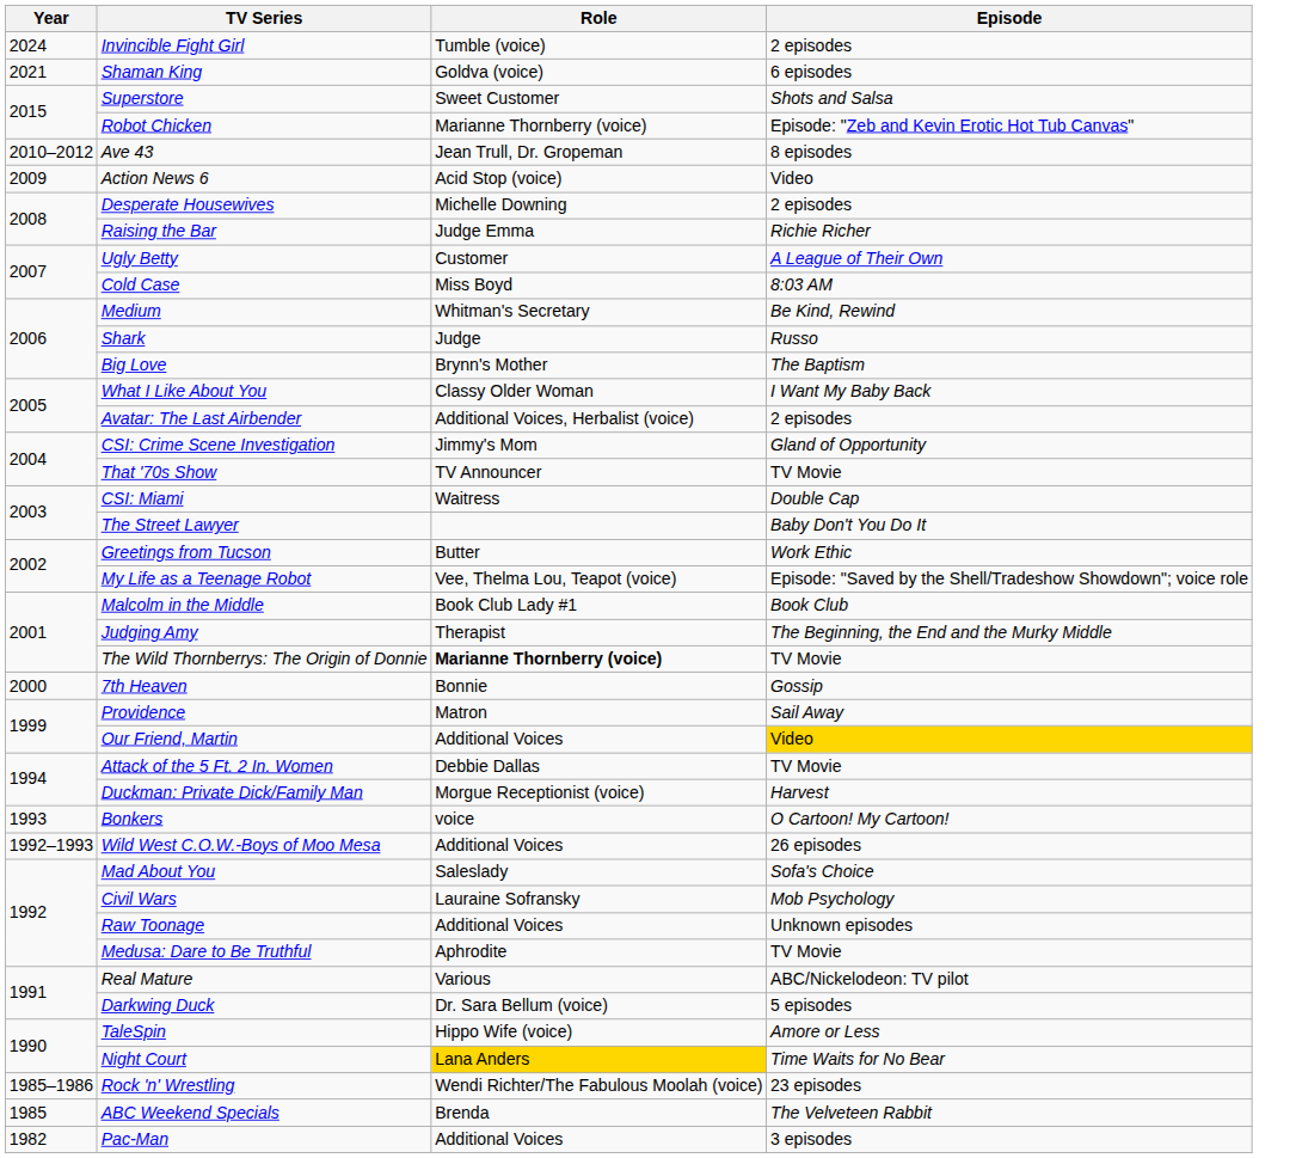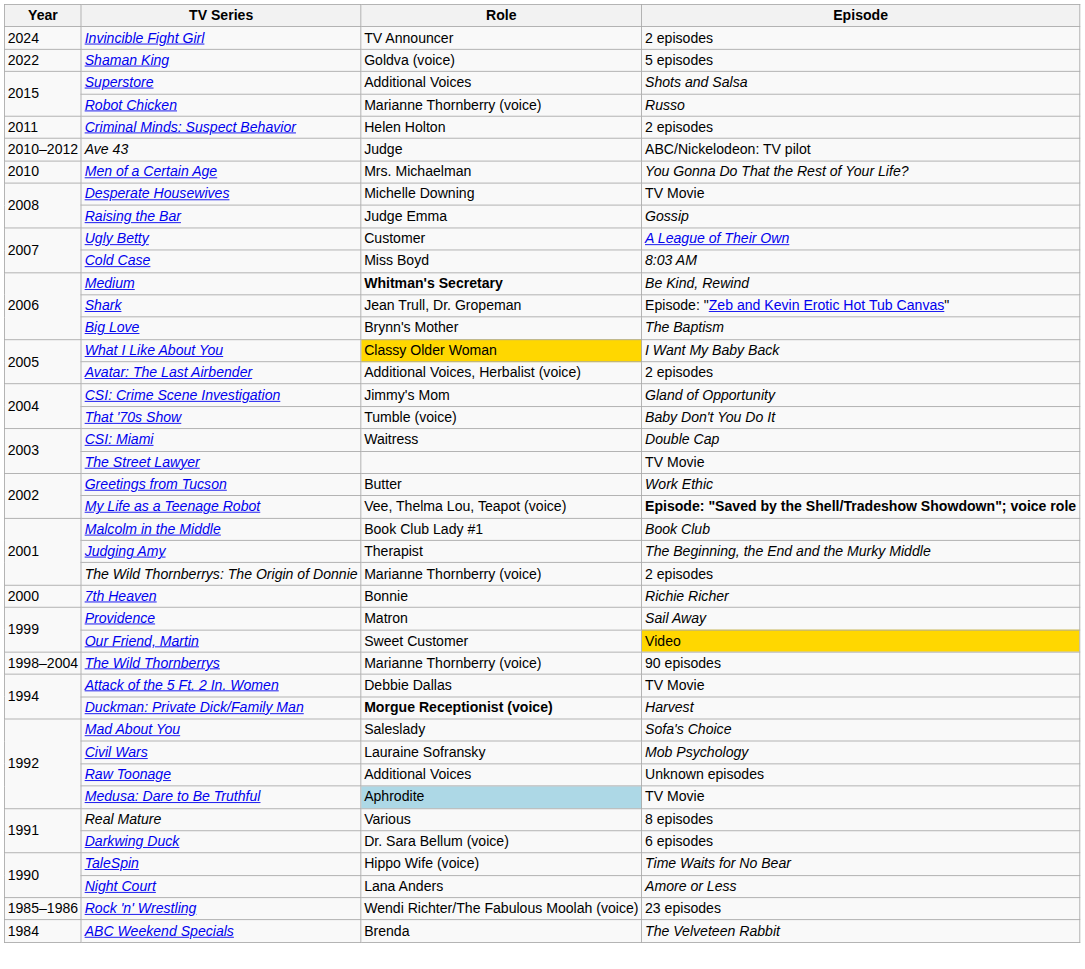Invincible Fight Girl | Role: Tumble (voice) -> TV Announcer
Shaman King | Year: 2021 -> 2022
Shaman King | Episode: 6 episodes -> 5 episodes
Superstore | Role: Sweet Customer -> Additional Voices
Robot Chicken | Episode: Episode: "Zeb and Kevin Erotic Hot Tub Canvas" -> Russo
+ row: 2011 | Criminal Minds: Suspect Behavior | Helen Holton | 2 episodes
Ave 43 | Role: Jean Trull, Dr. Gropeman -> Judge
Ave 43 | Episode: 8 episodes -> ABC/Nickelodeon: TV pilot
+ row: 2010 | Men of a Certain Age | Mrs. Michaelman | You Gonna Do That the Rest of Your Life?
- row: 2009 | Action News 6 | Acid Stop (voice) | Video
Desperate Housewives | Episode: 2 episodes -> TV Movie
Raising the Bar | Episode: Richie Richer -> Gossip
Medium | Role: normal -> bold
Shark | Role: Judge -> Jean Trull, Dr. Gropeman
Shark | Episode: Russo -> Episode: "Zeb and Kevin Erotic Hot Tub Canvas"
What I Like About You | Role: no background -> gold background
That '70s Show | Role: TV Announcer -> Tumble (voice)
That '70s Show | Episode: TV Movie -> Baby Don't You Do It
The Street Lawyer | Episode: Baby Don't You Do It -> TV Movie
My Life as a Teenage Robot | Episode: normal -> bold
The Wild Thornberrys: The Origin of Donnie | Role: bold -> normal
The Wild Thornberrys: The Origin of Donnie | Episode: TV Movie -> 2 episodes
7th Heaven | Episode: Gossip -> Richie Richer
Our Friend, Martin | Role: Additional Voices -> Sweet Customer
+ row: 1998–2004 | The Wild Thornberrys | Marianne Thornberry (voice) | 90 episodes
Duckman: Private Dick/Family Man | Role: normal -> bold
- row: 1993 | Bonkers | voice | O Cartoon! My Cartoon!
- row: 1992–1993 | Wild West C.O.W.-Boys of Moo Mesa | Additional Voices | 26 episodes
Medusa: Dare to Be Truthful | Role: no background -> lightblue background
Real Mature | Episode: ABC/Nickelodeon: TV pilot -> 8 episodes
Darkwing Duck | Episode: 5 episodes -> 6 episodes
TaleSpin | Episode: Amore or Less -> Time Waits for No Bear
Night Court | Role: gold background -> no background
Night Court | Episode: Time Waits for No Bear -> Amore or Less
ABC Weekend Specials | Year: 1985 -> 1984
- row: 1982 | Pac-Man | Additional Voices | 3 episodes
